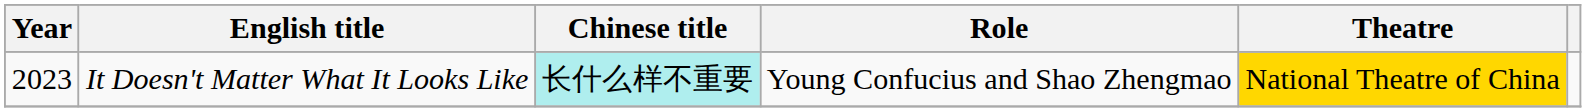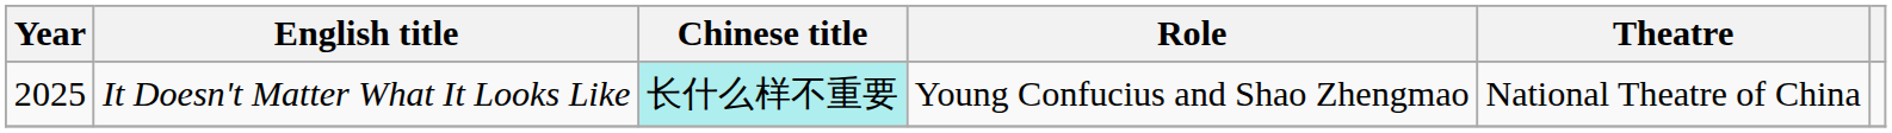It Doesn't Matter What It Looks Like | Year: 2023 -> 2025
It Doesn't Matter What It Looks Like | Theatre: gold background -> no background
